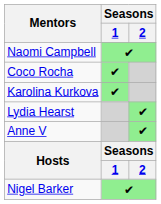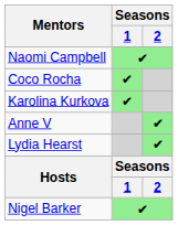rows swapped: Anne V <-> Lydia Hearst
